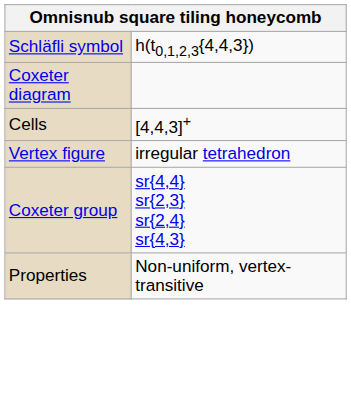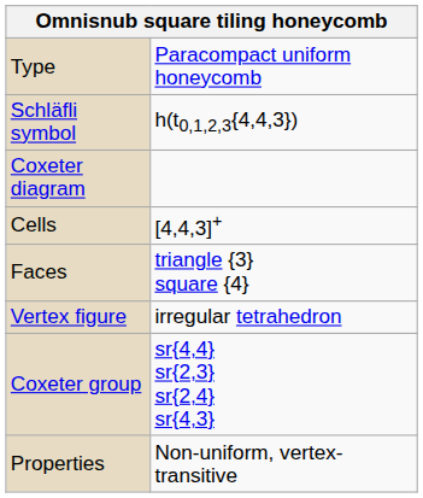+ row: Type | Paracompact uniform honeycomb
+ row: Faces | triangle {3} square {4}
